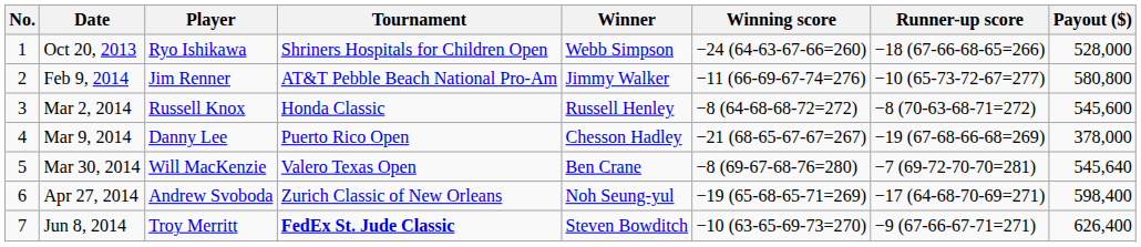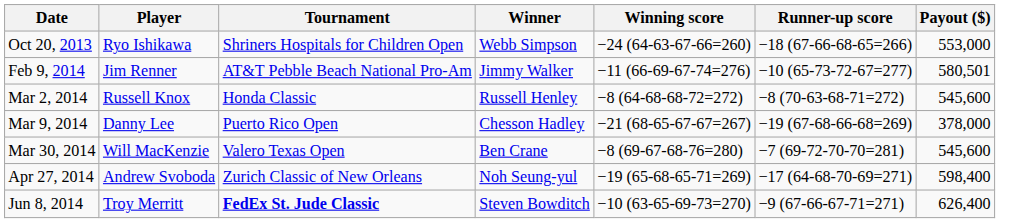- column: No. | 1 | 2 | 3 | 4 | 5 | 6 | 7
Oct 20, 2013 | Payout ($): 528,000 -> 553,000
Feb 9, 2014 | Payout ($): 580,800 -> 580,501
Mar 30, 2014 | Payout ($): 545,640 -> 545,600
